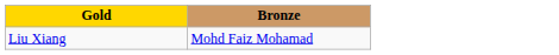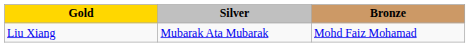+ column: Silver | Mubarak Ata Mubarak
